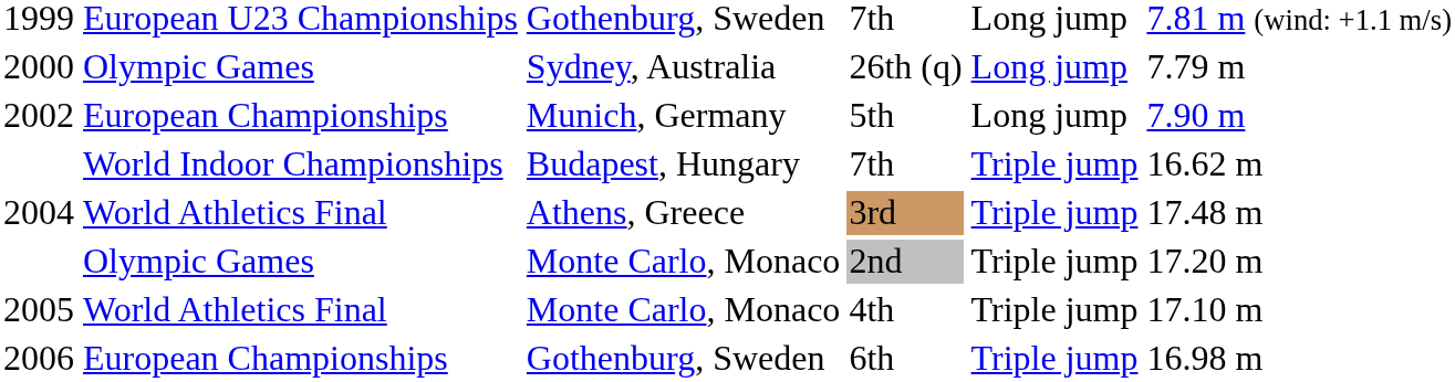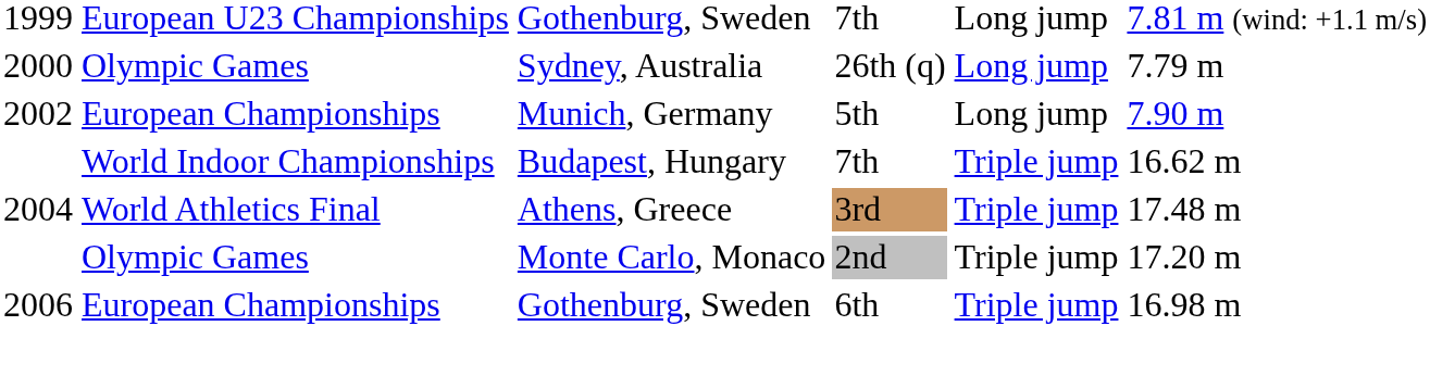- row: 2005 | World Athletics Final | Monte Carlo, Monaco | 4th | Triple jump | 17.10 m
